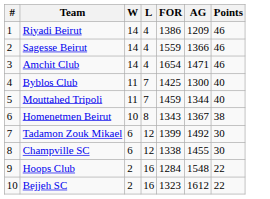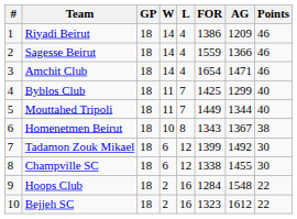+ column: GP | 18 | 18 | 18 | 18 | 18 | 18 | 18 | 18 | 18 | 18
Byblos Club | AG: 1300 -> 1299
Mouttahed Tripoli | FOR: 1459 -> 1449
